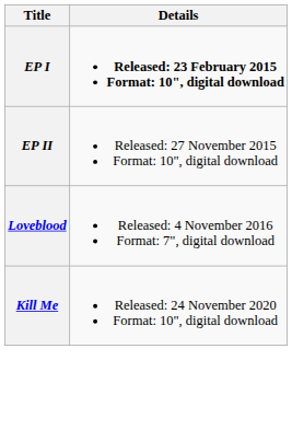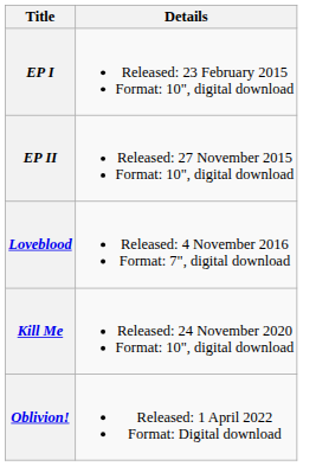EP I | Details: bold -> normal
+ row: Oblivion! | Released: 1 April 2022 Format: Digital download
